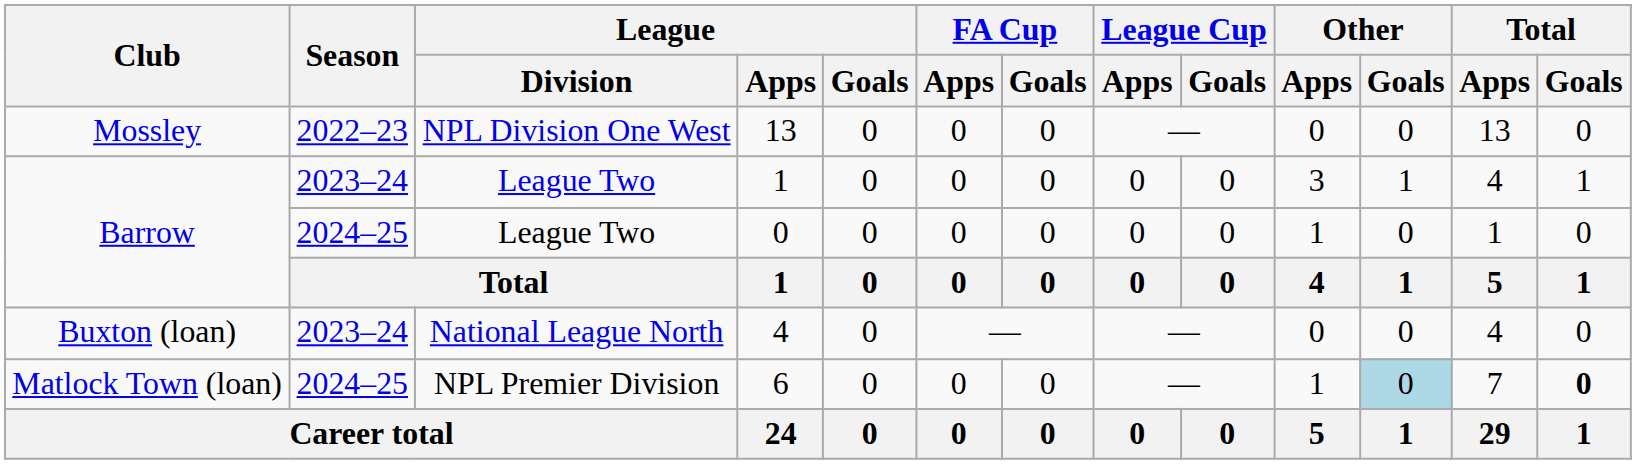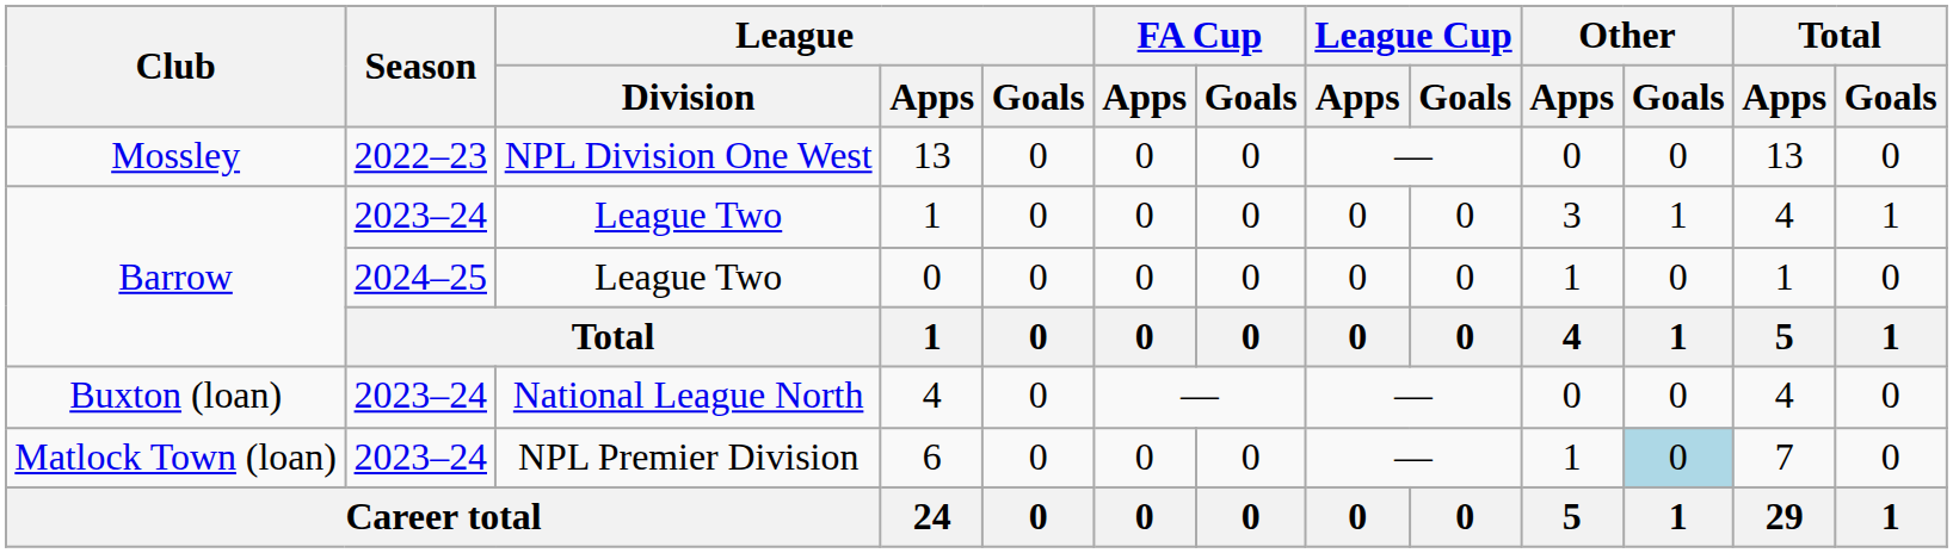6 | Season: 2024–25 -> 2023–24
6 | Total / Goals: bold -> normal
